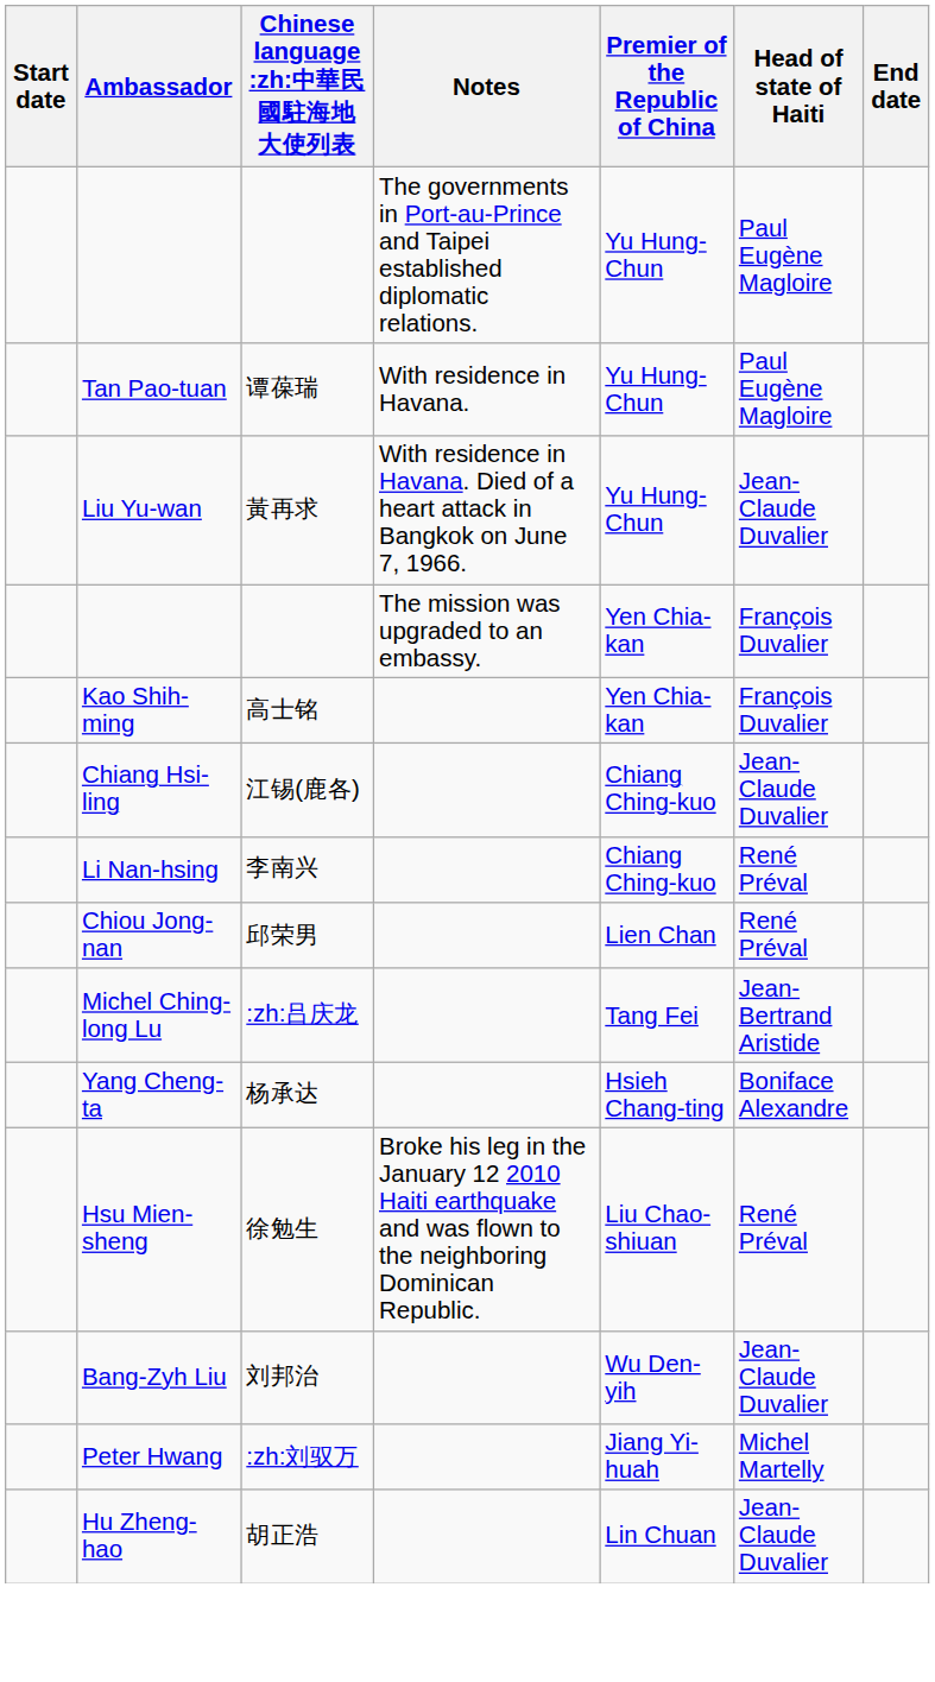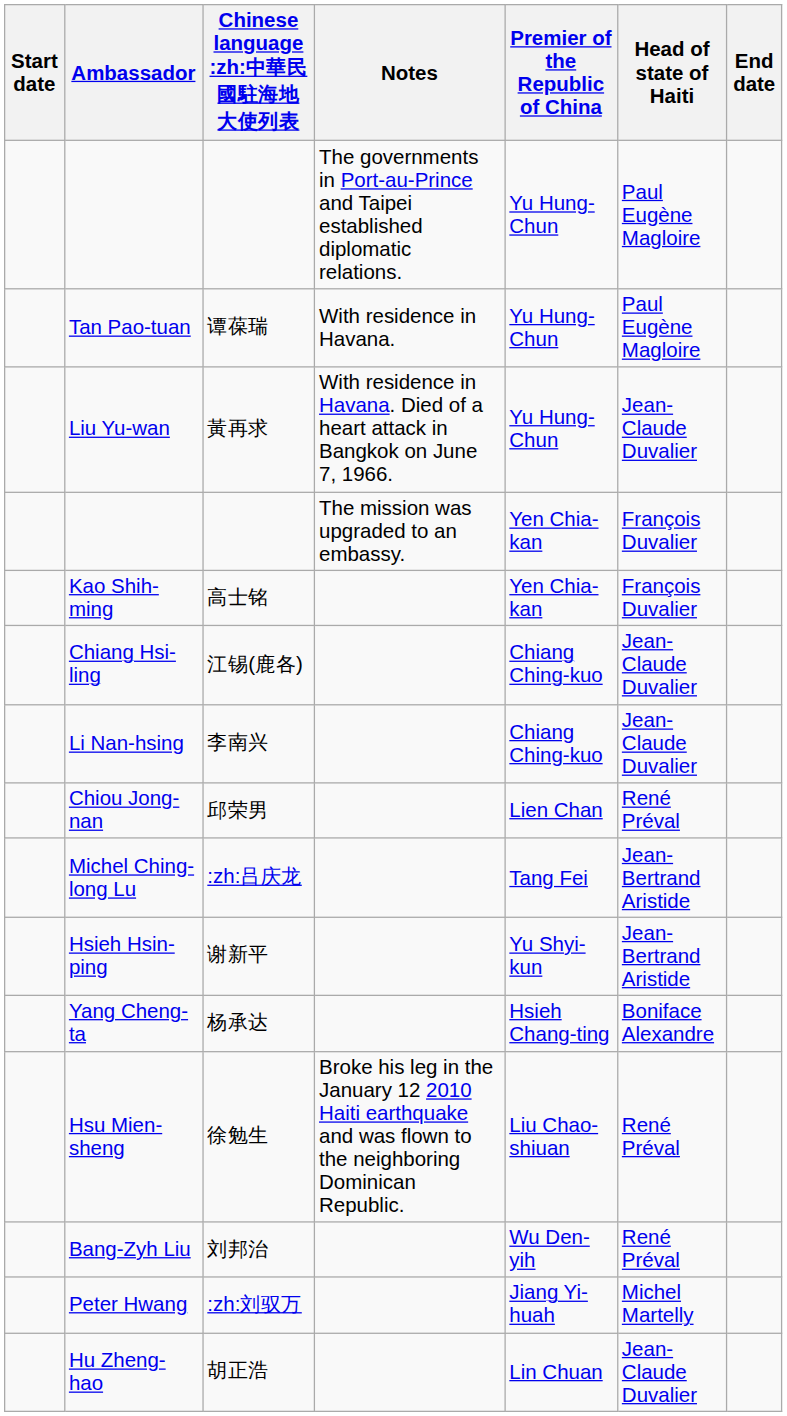Li Nan-hsing | Head of state of Haiti: René Préval -> Jean-Claude Duvalier
+ row: Hsieh Hsin-ping | 谢新平 | Yu Shyi-kun | Jean-Bertrand Aristide
Bang-Zyh Liu | Head of state of Haiti: Jean-Claude Duvalier -> René Préval
